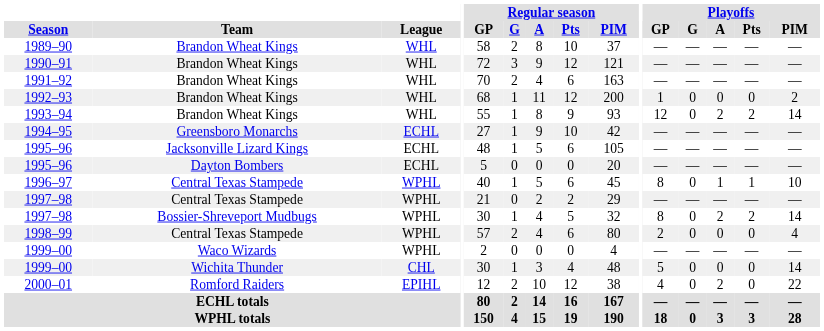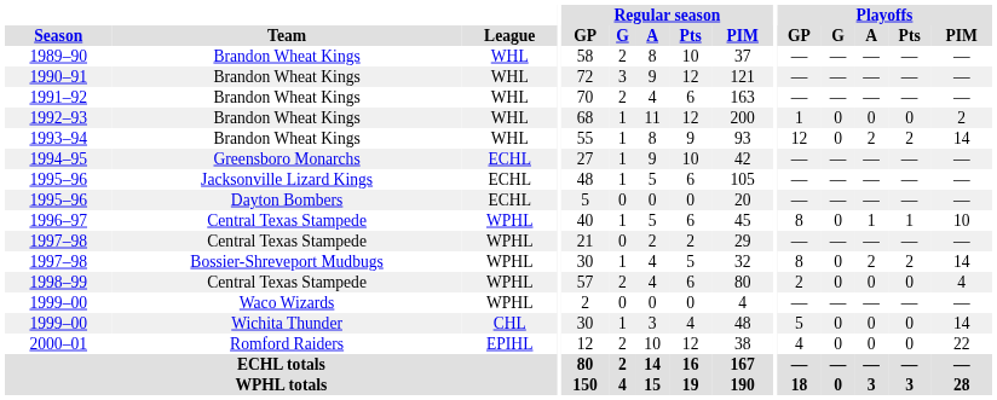2000–01 | Playoffs / A: 2 -> 0
